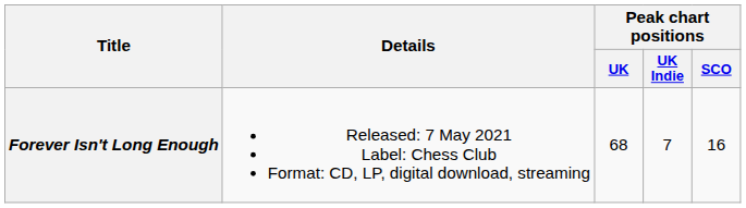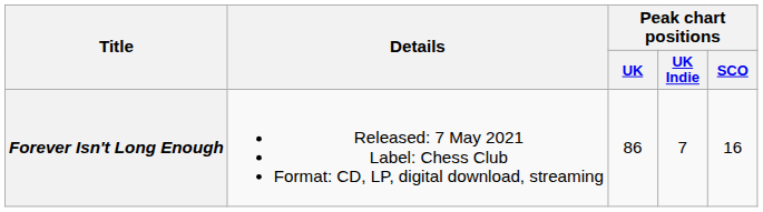Forever Isn't Long Enough | Peak chart positions / UK: 68 -> 86
